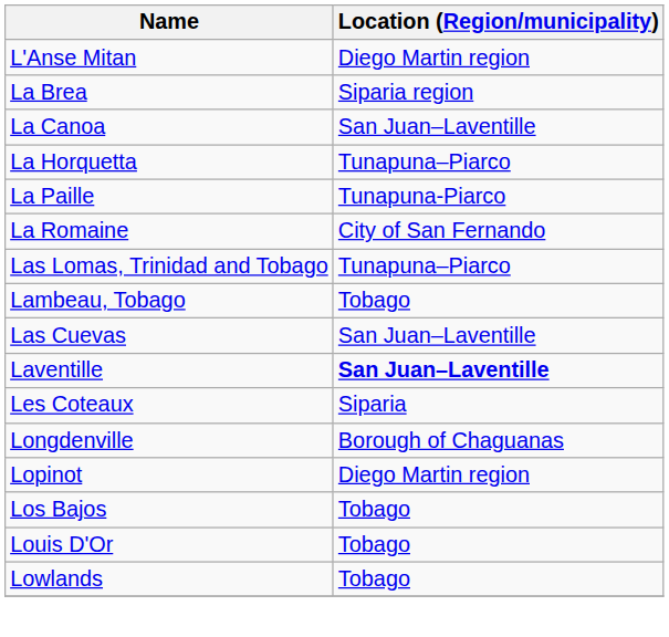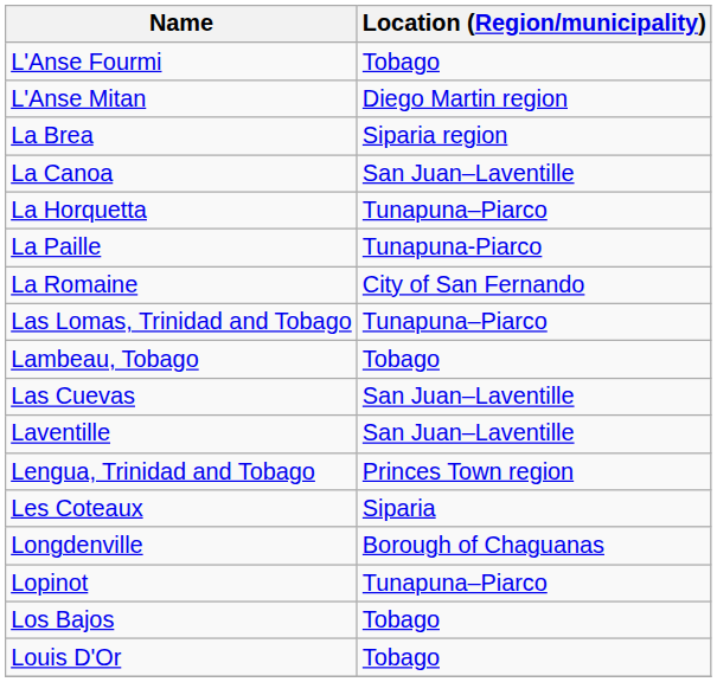+ row: L'Anse Fourmi | Tobago
Laventille | Location (Region/municipality): bold -> normal
+ row: Lengua, Trinidad and Tobago | Princes Town region
Lopinot | Location (Region/municipality): Diego Martin region -> Tunapuna–Piarco
- row: Lowlands | Tobago
